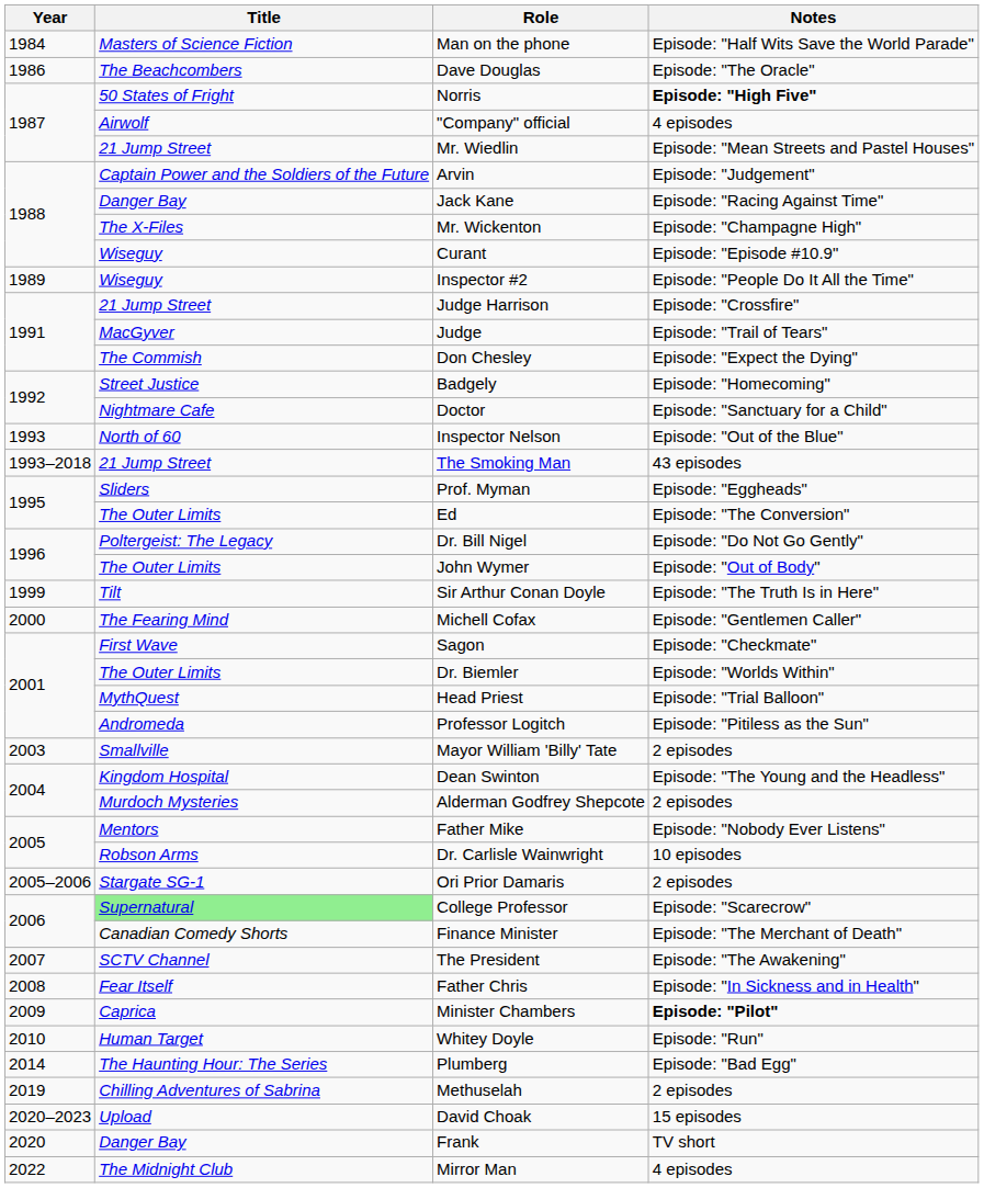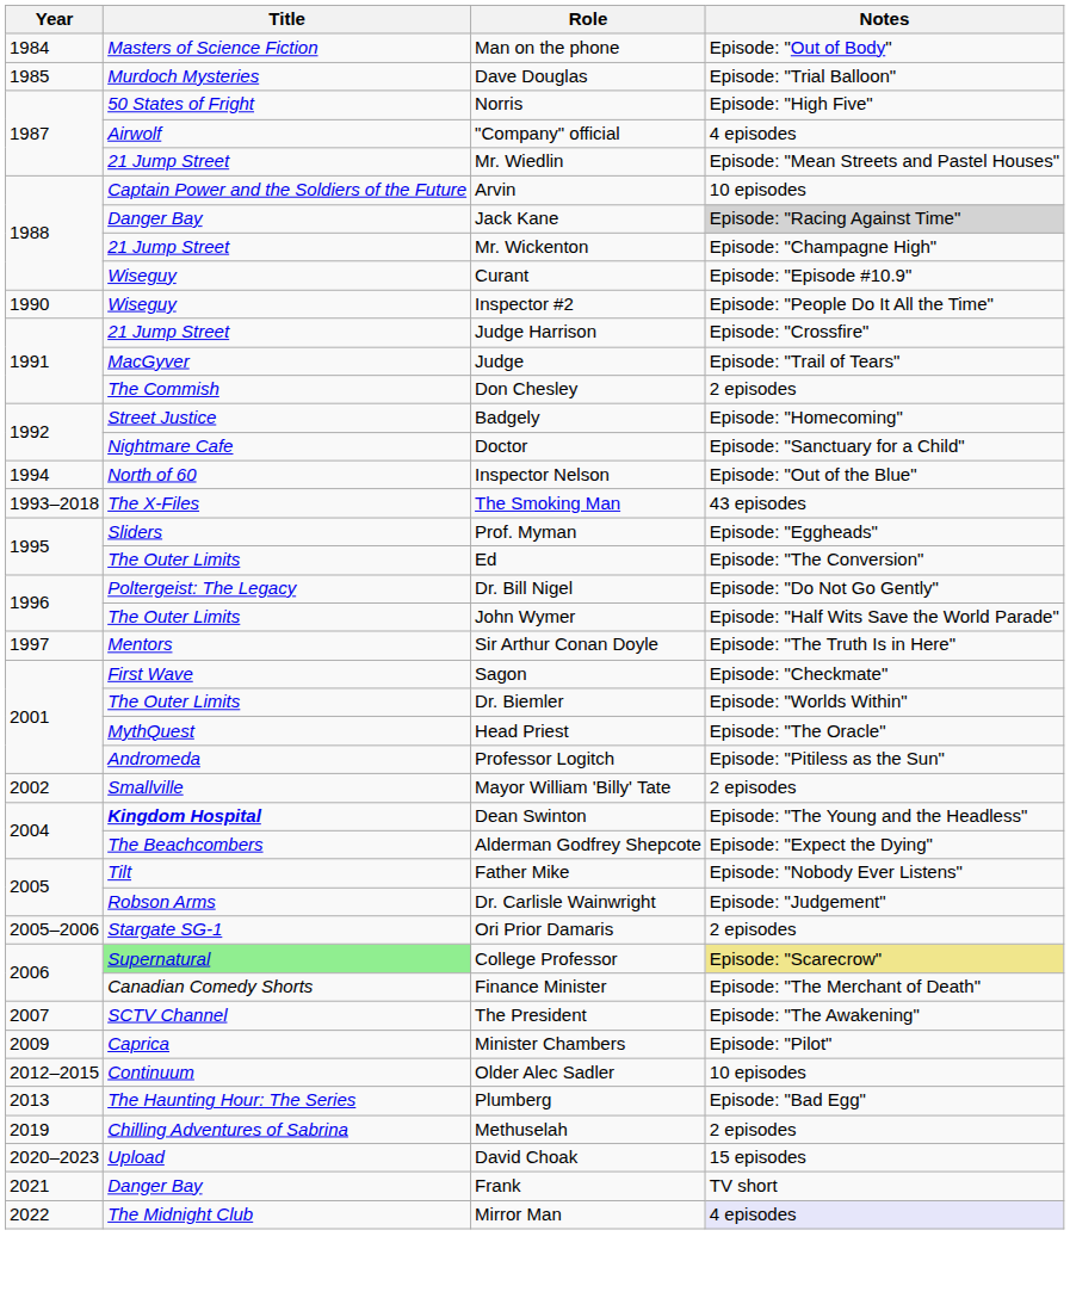Man on the phone | Notes: Episode: "Half Wits Save the World Parade" -> Episode: "Out of Body"
Dave Douglas | Year: 1986 -> 1985
Dave Douglas | Title: The Beachcombers -> Murdoch Mysteries
Dave Douglas | Notes: Episode: "The Oracle" -> Episode: "Trial Balloon"
Norris | Notes: bold -> normal
Arvin | Notes: Episode: "Judgement" -> 10 episodes
Jack Kane | Notes: no background -> lightgrey background
Mr. Wickenton | Title: The X-Files -> 21 Jump Street
Inspector #2 | Year: 1989 -> 1990
Don Chesley | Notes: Episode: "Expect the Dying" -> 2 episodes
Inspector Nelson | Year: 1993 -> 1994
The Smoking Man | Title: 21 Jump Street -> The X-Files
John Wymer | Notes: Episode: "Out of Body" -> Episode: "Half Wits Save the World Parade"
Sir Arthur Conan Doyle | Year: 1999 -> 1997
Sir Arthur Conan Doyle | Title: Tilt -> Mentors
- row: 2000 | The Fearing Mind | Michell Cofax | Episode: "Gentlemen Caller"
Head Priest | Notes: Episode: "Trial Balloon" -> Episode: "The Oracle"
Mayor William 'Billy' Tate | Year: 2003 -> 2002
Dean Swinton | Title: normal -> bold
Alderman Godfrey Shepcote | Title: Murdoch Mysteries -> The Beachcombers
Alderman Godfrey Shepcote | Notes: 2 episodes -> Episode: "Expect the Dying"
Father Mike | Title: Mentors -> Tilt
Dr. Carlisle Wainwright | Notes: 10 episodes -> Episode: "Judgement"
College Professor | Notes: no background -> khaki background
- row: 2008 | Fear Itself | Father Chris | Episode: "In Sickness and in Health"
Minister Chambers | Notes: bold -> normal
- row: 2010 | Human Target | Whitey Doyle | Episode: "Run"
+ row: 2012–2015 | Continuum | Older Alec Sadler | 10 episodes
Plumberg | Year: 2014 -> 2013
Frank | Year: 2020 -> 2021
Mirror Man | Notes: no background -> lavender background
